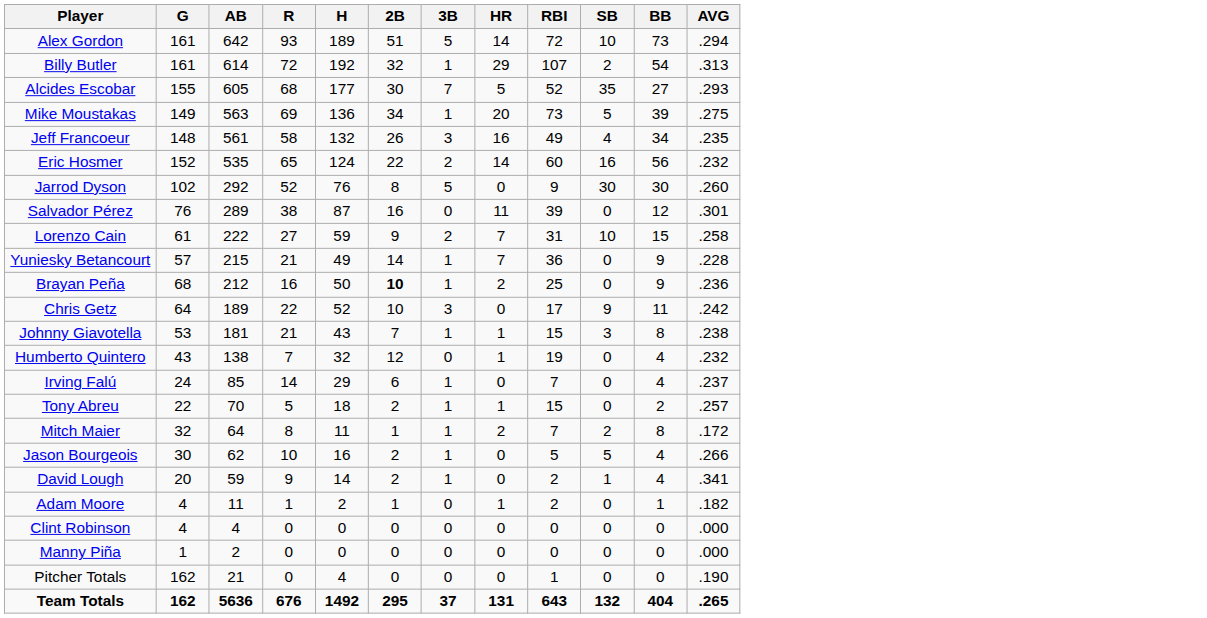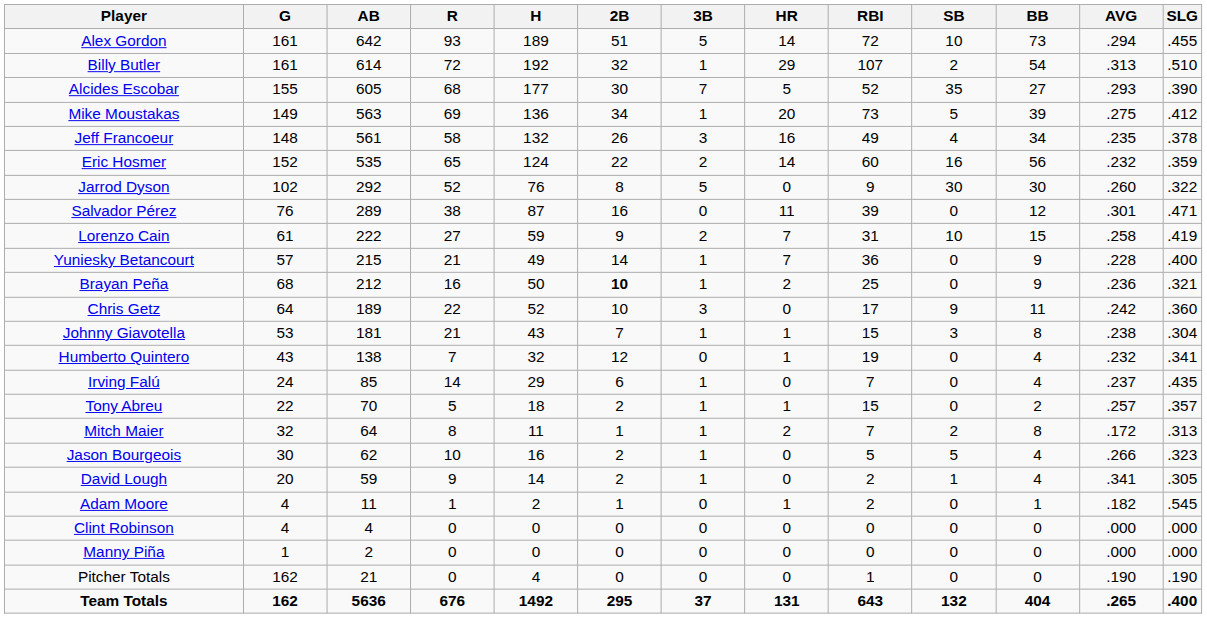+ column: SLG | .455 | .510 | .390 | .412 | .378 | .359 | .322 | .471 | .419 | .400 | .321 | .360 | .304 | .341 | .435 | .357 | .313 | .323 | .305 | .545 | .000 | .000 | .190 | .400
